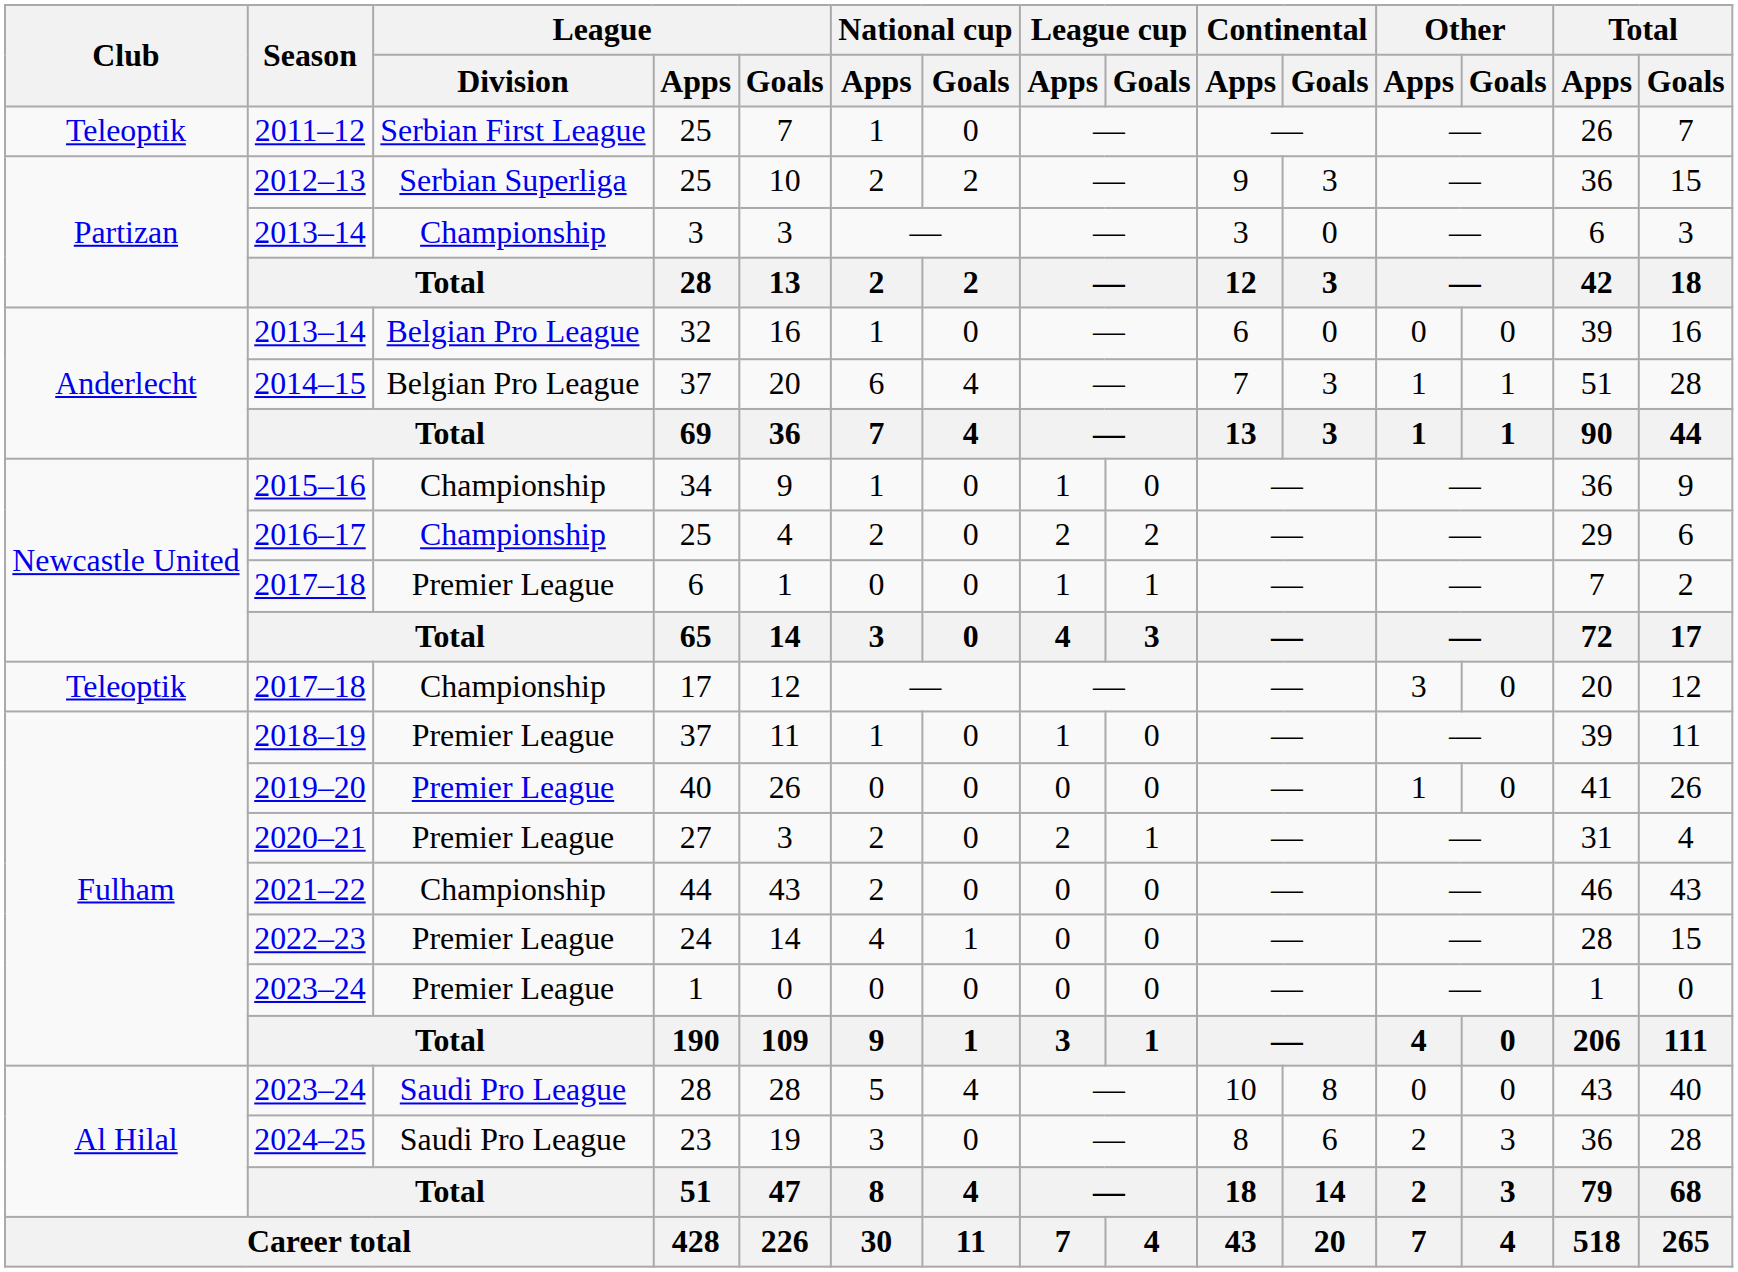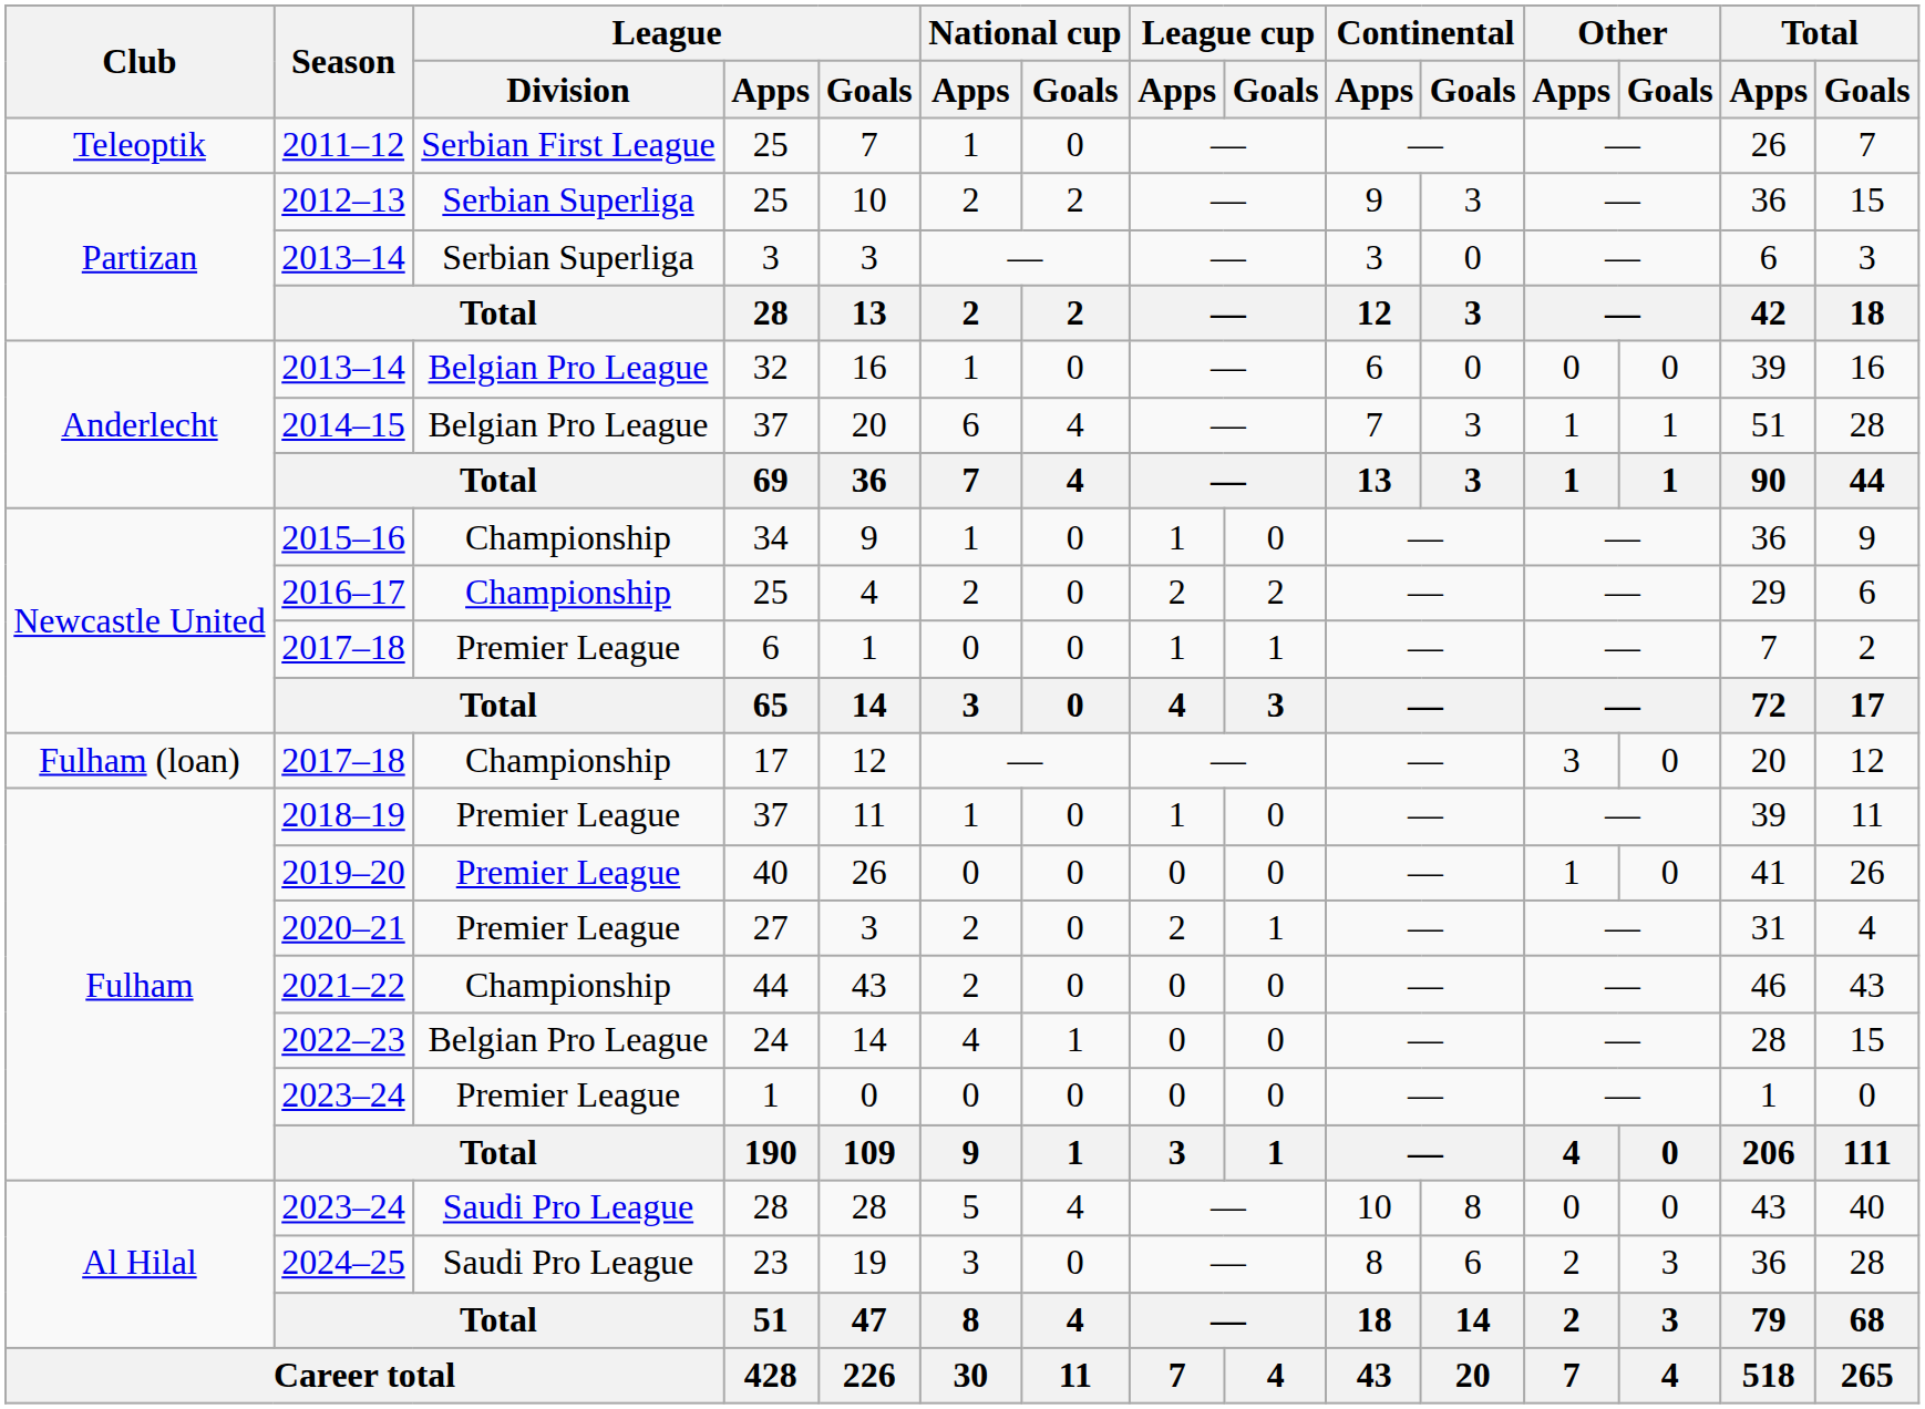2013–14 / 3 | League / Division: Championship -> Serbian Superliga
2017–18 / 17 | Club: Teleoptik -> Fulham (loan)
2022–23 | League / Division: Premier League -> Belgian Pro League
